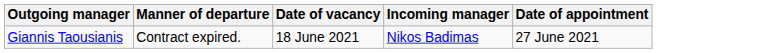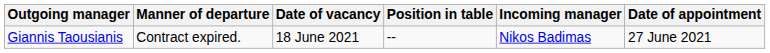+ column: Position in table | --
